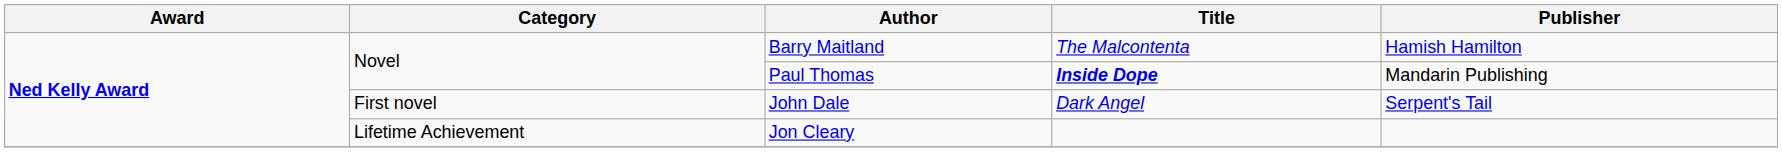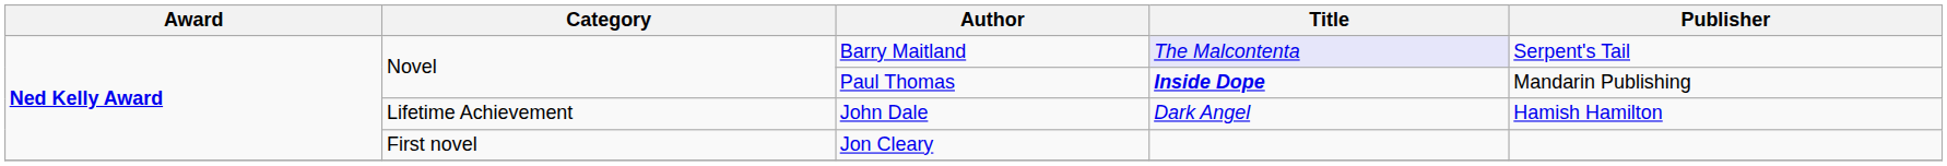Barry Maitland | Title: no background -> lavender background
Barry Maitland | Publisher: Hamish Hamilton -> Serpent's Tail
John Dale | Category: First novel -> Lifetime Achievement
John Dale | Publisher: Serpent's Tail -> Hamish Hamilton
Jon Cleary | Category: Lifetime Achievement -> First novel
